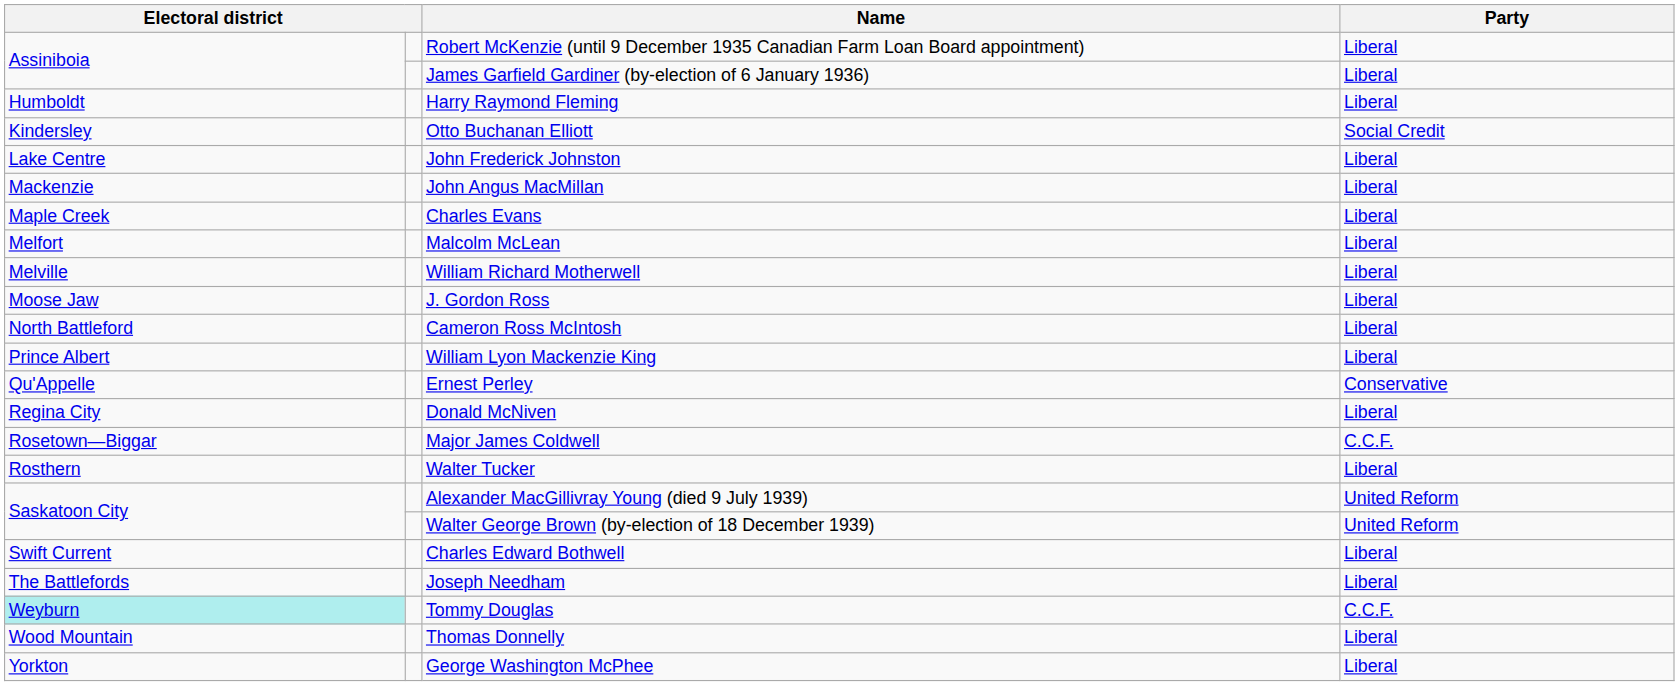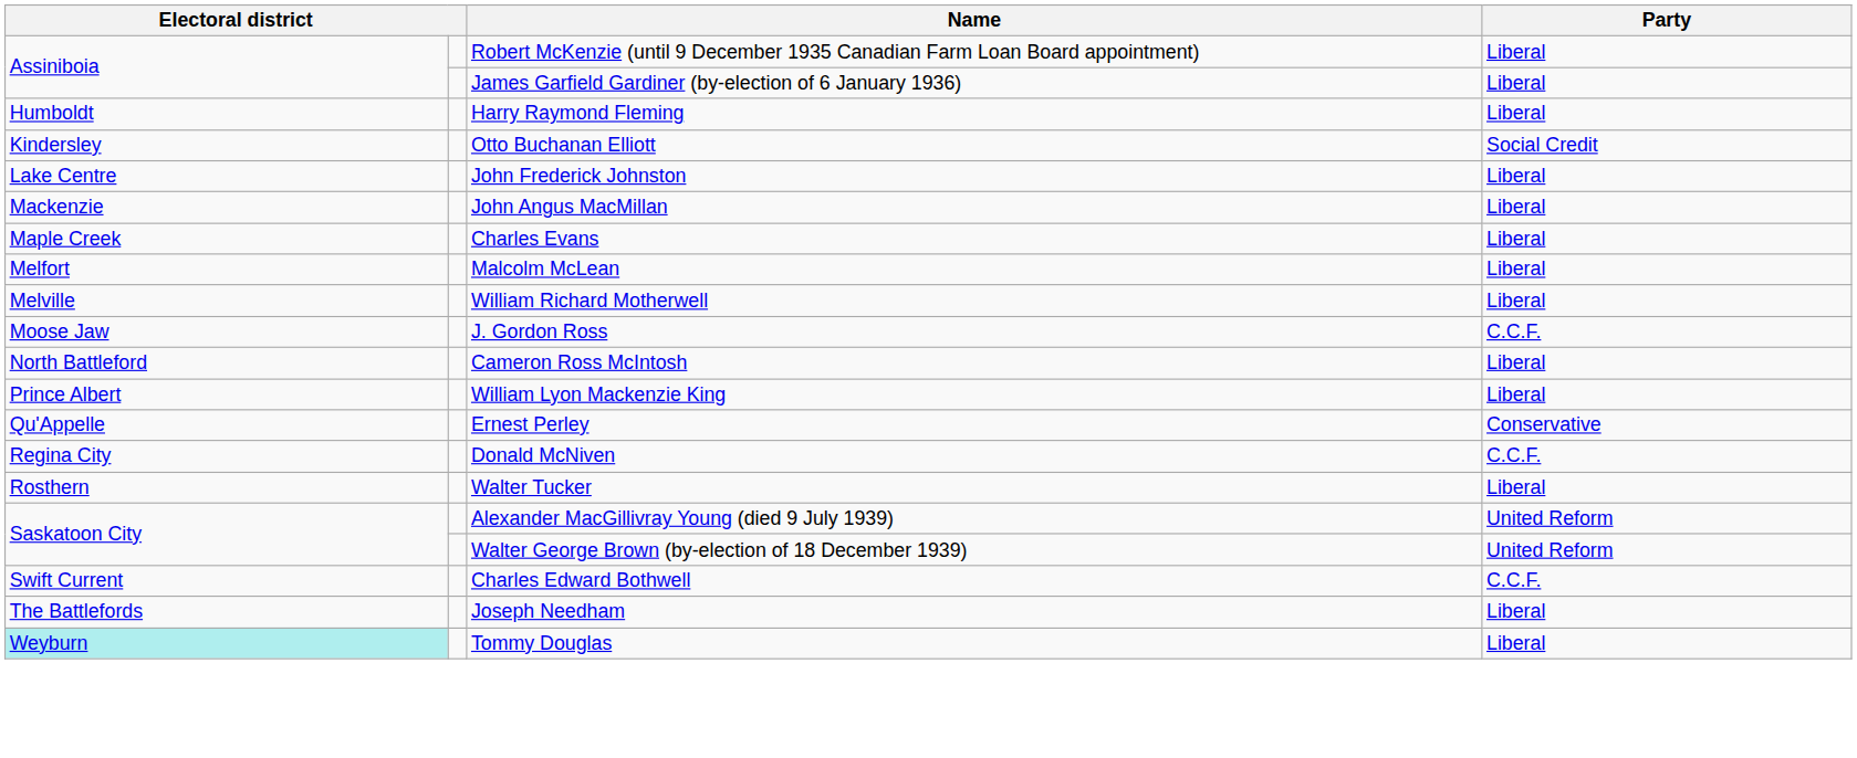J. Gordon Ross | Party: Liberal -> C.C.F.
Donald McNiven | Party: Liberal -> C.C.F.
- row: Rosetown—Biggar | Major James Coldwell | C.C.F.
Charles Edward Bothwell | Party: Liberal -> C.C.F.
Tommy Douglas | Party: C.C.F. -> Liberal
- row: Wood Mountain | Thomas Donnelly | Liberal
- row: Yorkton | George Washington McPhee | Liberal
